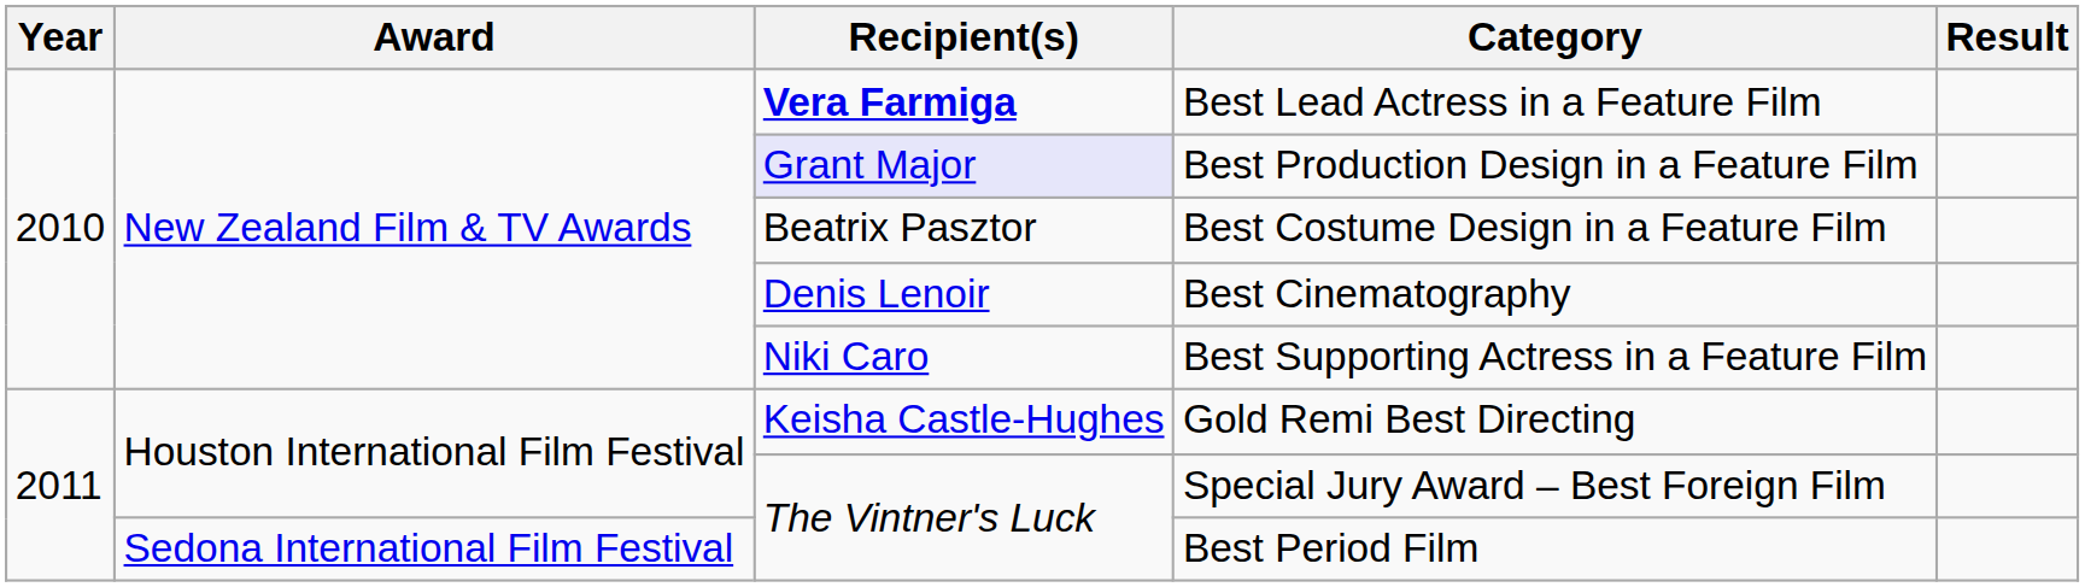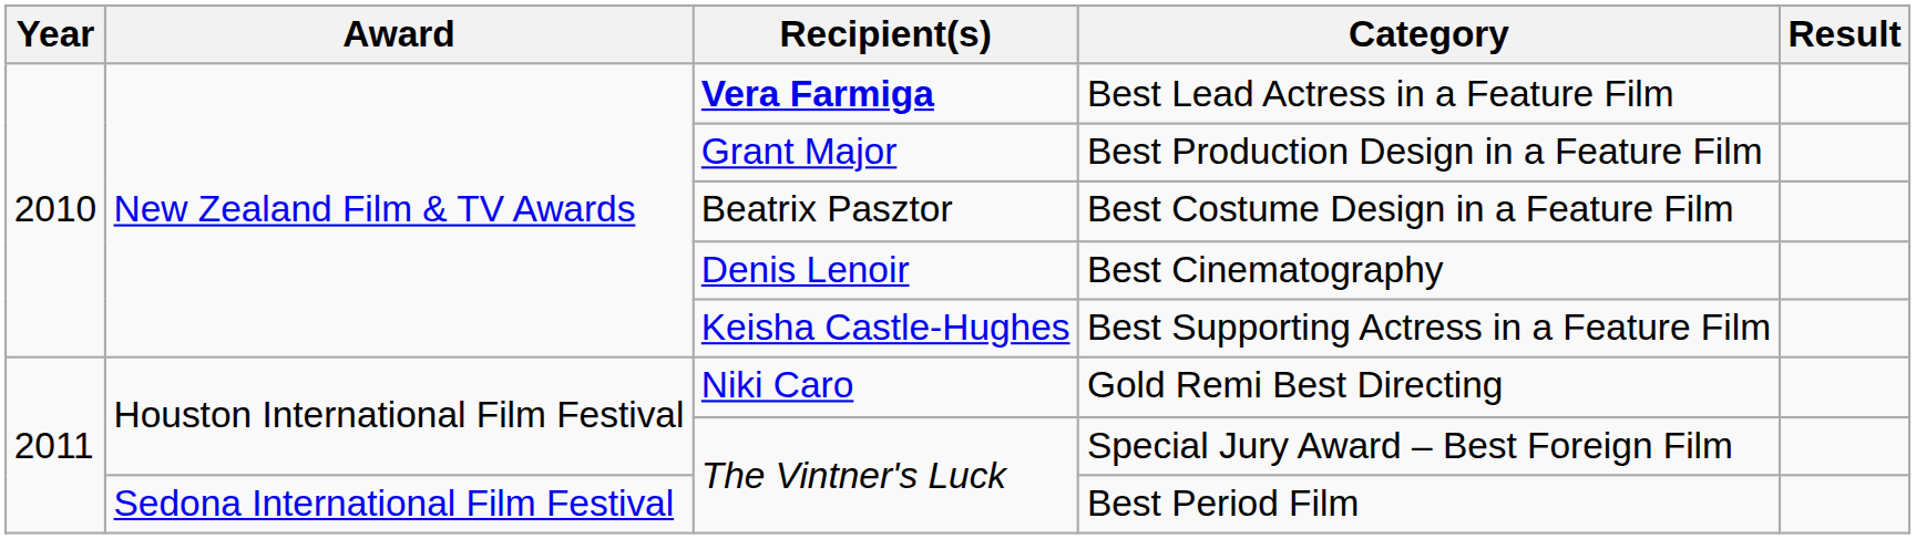Best Production Design in a Feature Film | Recipient(s): lavender background -> no background
Best Supporting Actress in a Feature Film | Recipient(s): Niki Caro -> Keisha Castle-Hughes
Gold Remi Best Directing | Recipient(s): Keisha Castle-Hughes -> Niki Caro
